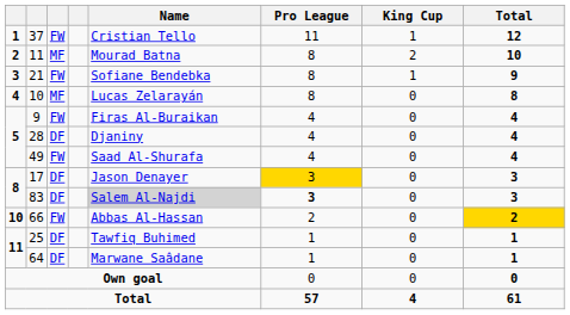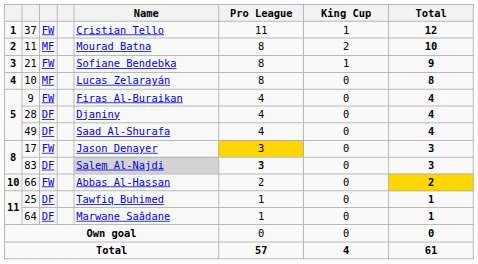49 | column 3: FW -> DF
17 | column 3: DF -> FW
